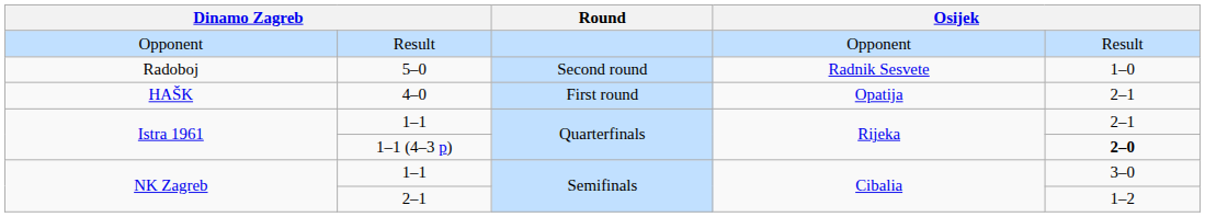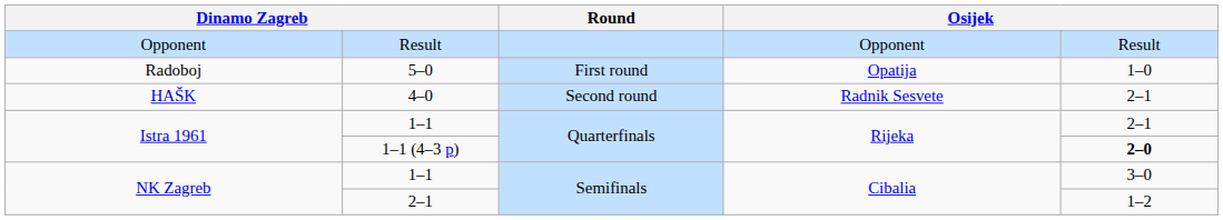5–0 | Round: Second round -> First round
5–0 | column 4: Radnik Sesvete -> Opatija
4–0 | Round: First round -> Second round
4–0 | column 4: Opatija -> Radnik Sesvete
